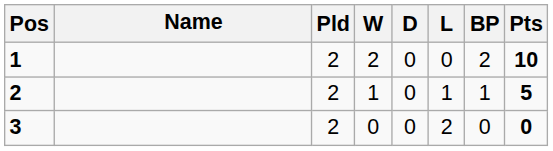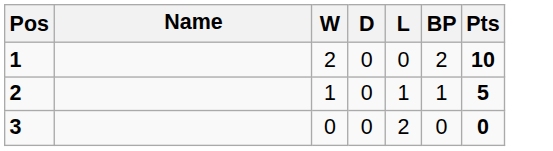- column: Pld | 2 | 2 | 2
